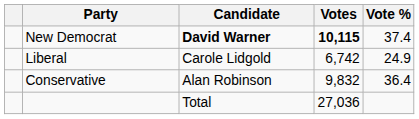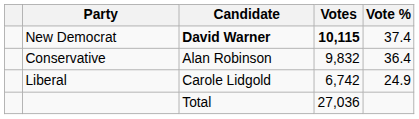rows swapped: Conservative <-> Liberal
